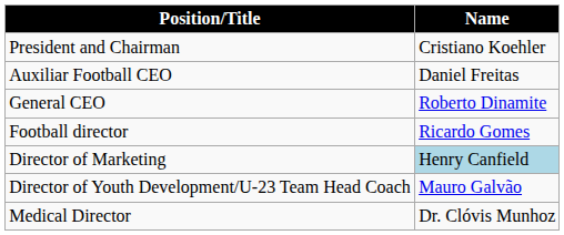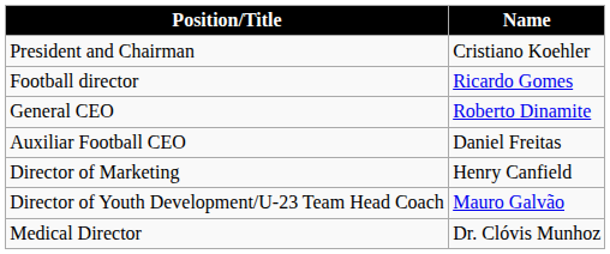rows swapped: Football director <-> Auxiliar Football CEO
Director of Marketing | Name: lightblue background -> no background
